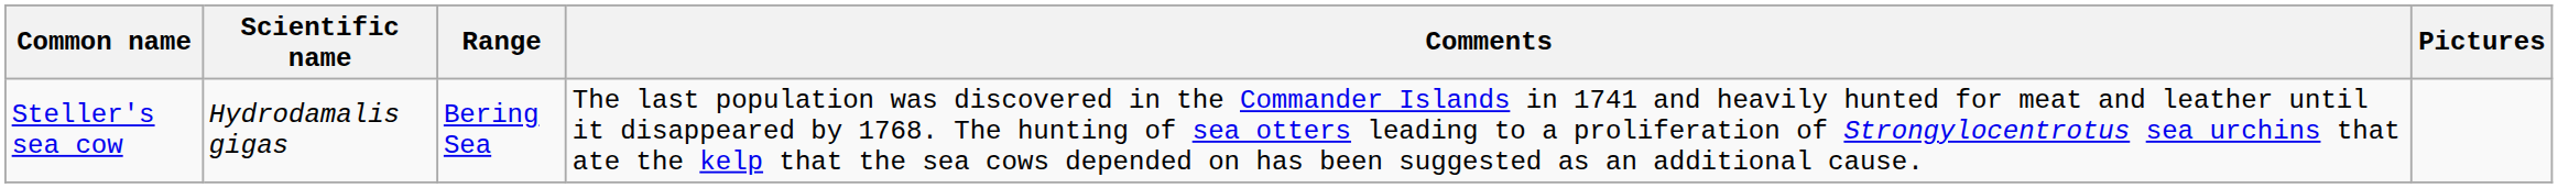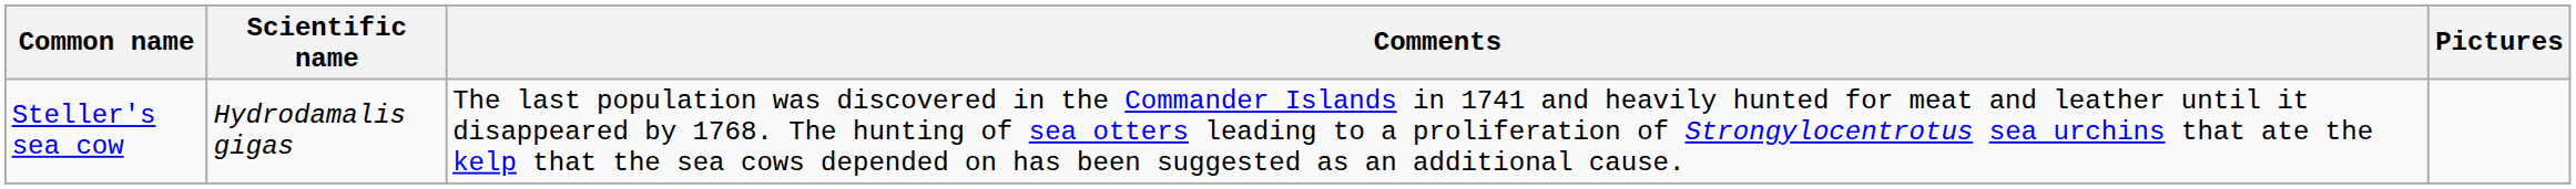- column: Range | Bering Sea
